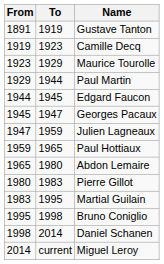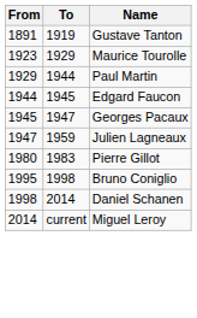- row: 1919 | 1923 | Camille Decq
- row: 1959 | 1965 | Paul Hottiaux
- row: 1965 | 1980 | Abdon Lemaire
- row: 1983 | 1995 | Martial Guilain
